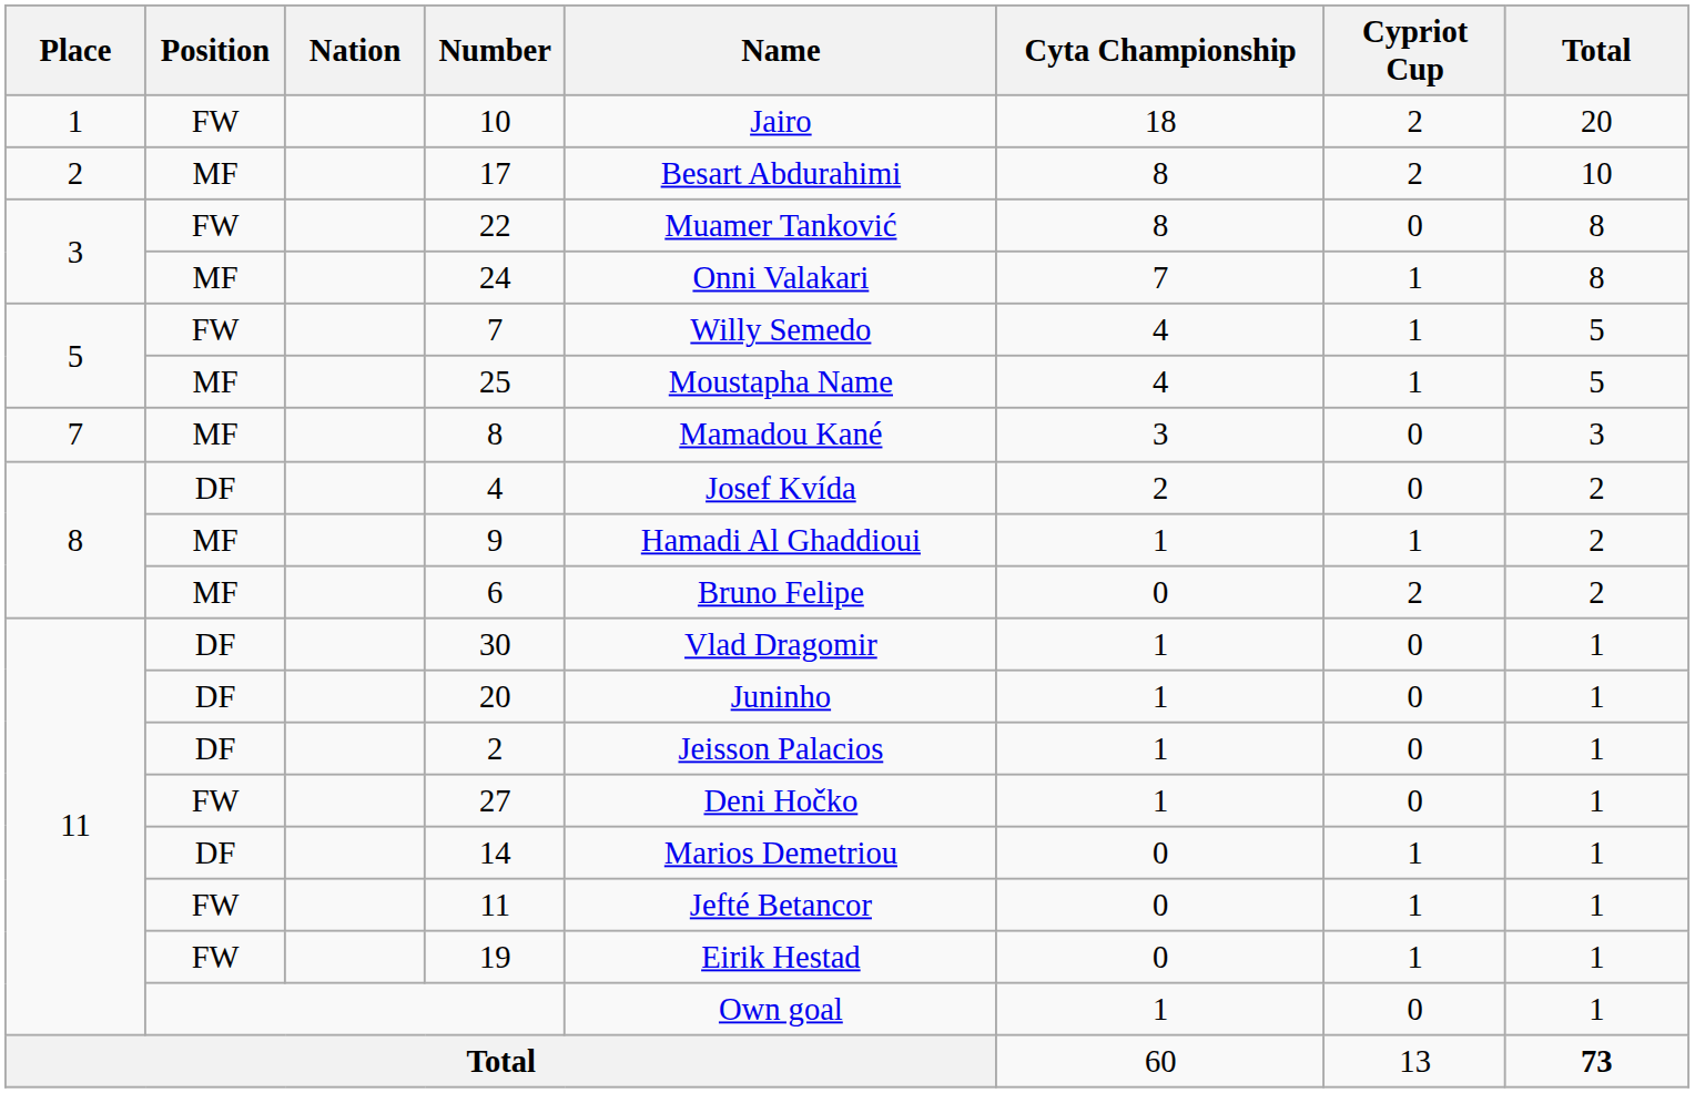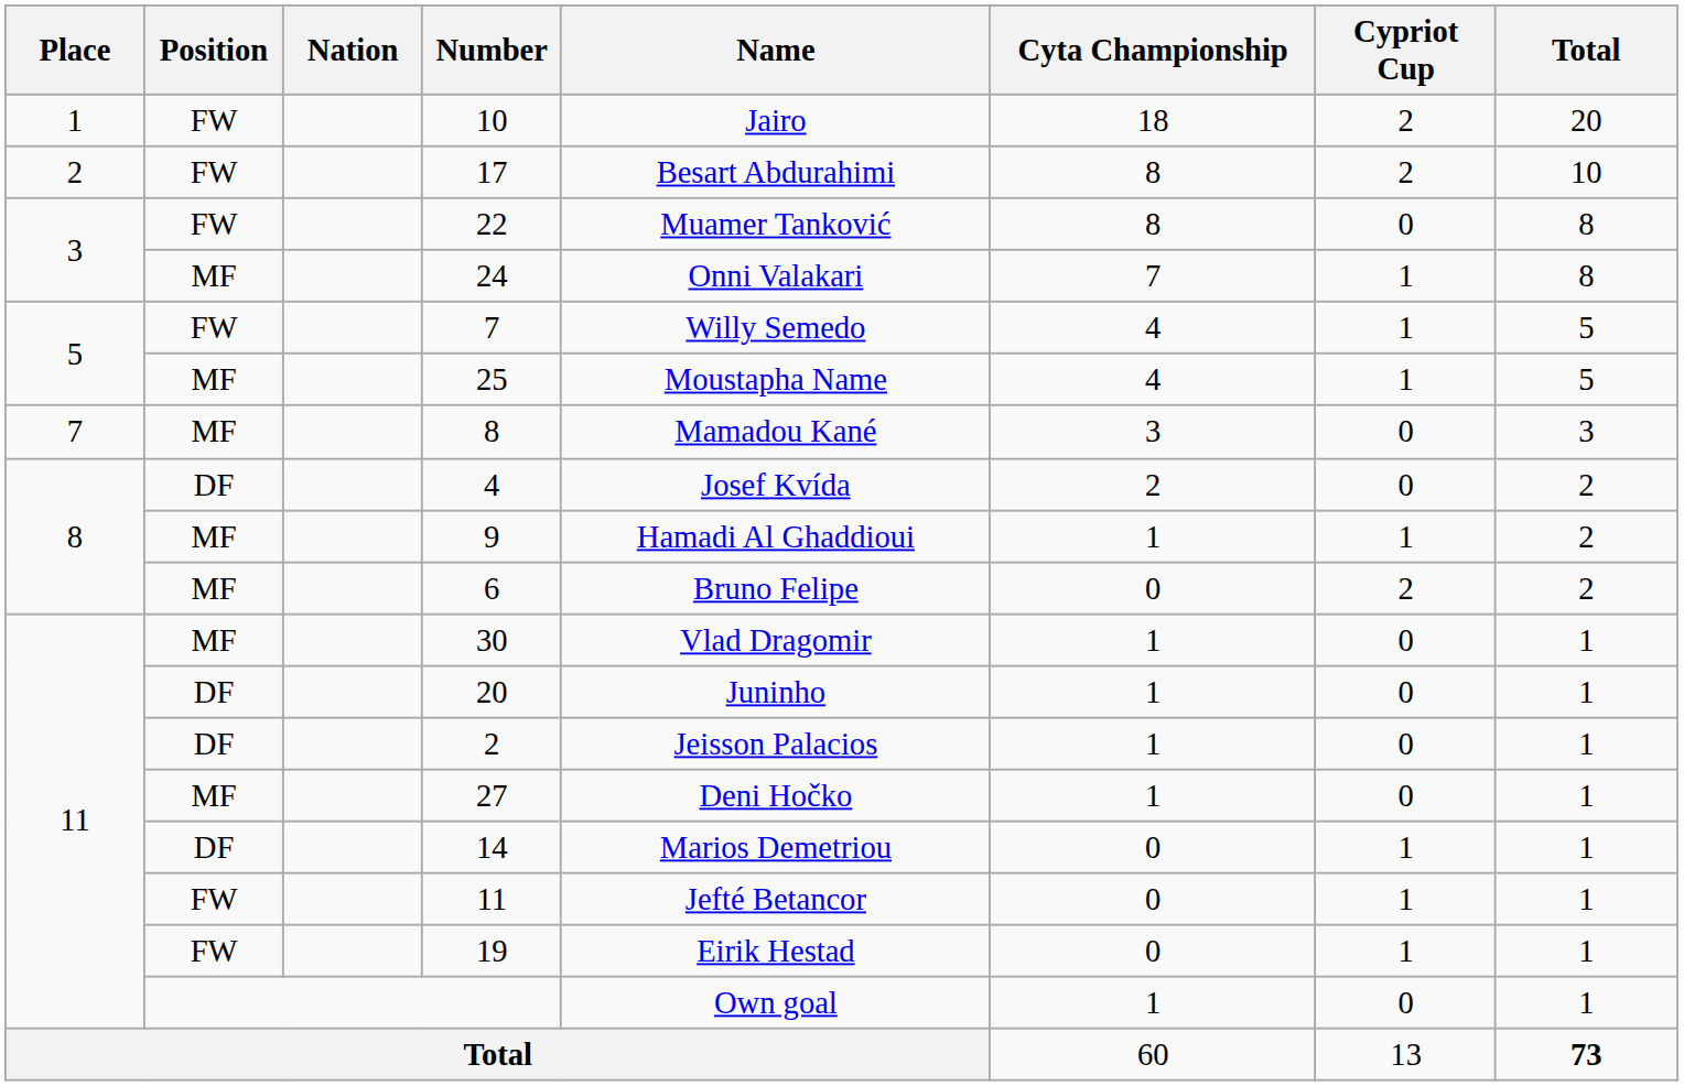17 | Position: MF -> FW
30 | Position: DF -> MF
27 | Position: FW -> MF
